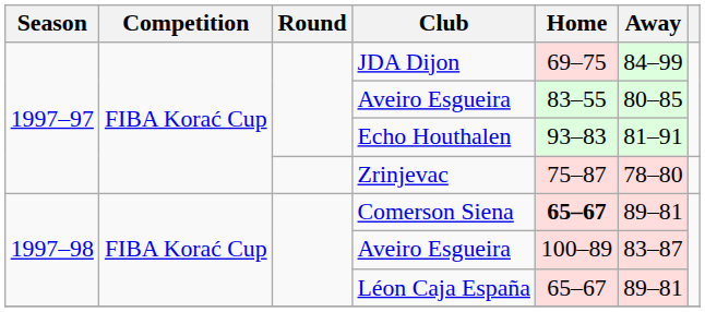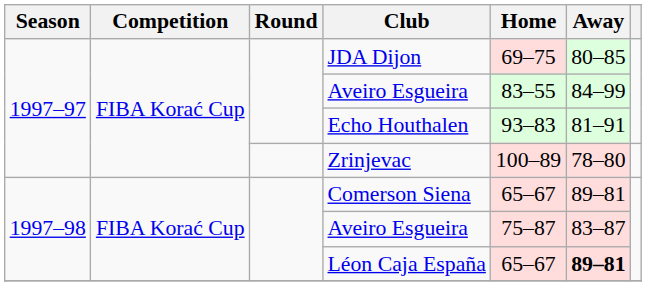JDA Dijon | Away: 84–99 -> 80–85
1997–97 / Aveiro Esgueira | Away: 80–85 -> 84–99
Zrinjevac | Home: 75–87 -> 100–89
Comerson Siena | Home: bold -> normal
1997–98 / Aveiro Esgueira | Home: 100–89 -> 75–87
Léon Caja España | Away: normal -> bold
